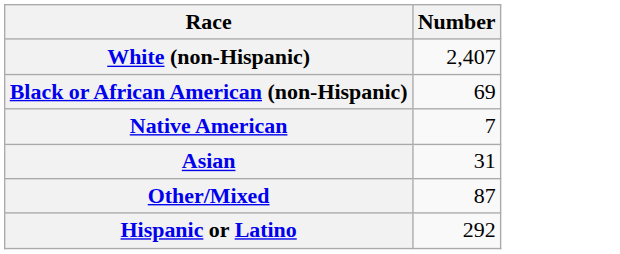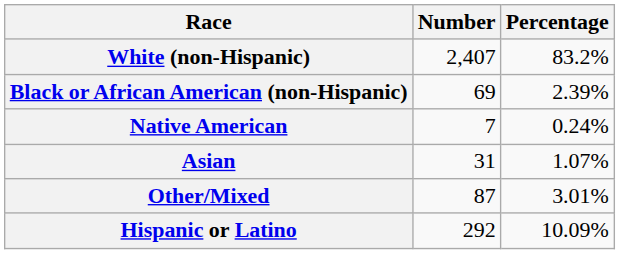+ column: Percentage | 83.2% | 2.39% | 0.24% | 1.07% | 3.01% | 10.09%
